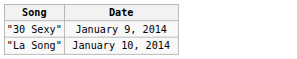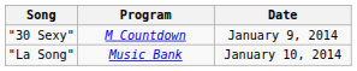+ column: Program | M Countdown | Music Bank
